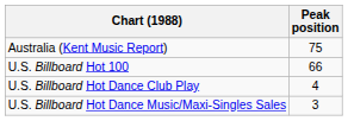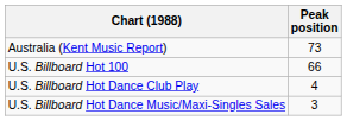Australia (Kent Music Report) | Peak position: 75 -> 73
